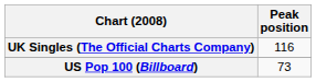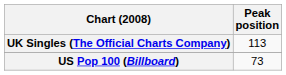UK Singles (The Official Charts Company) | Peak position: 116 -> 113
